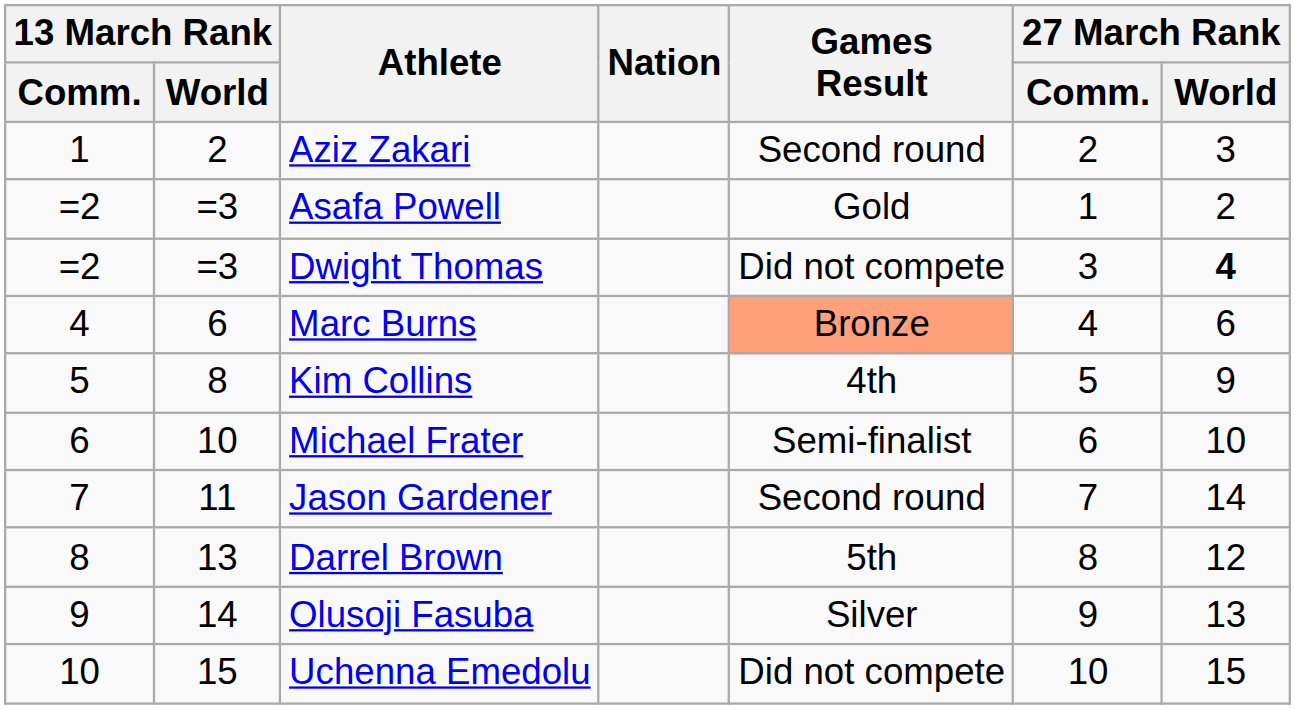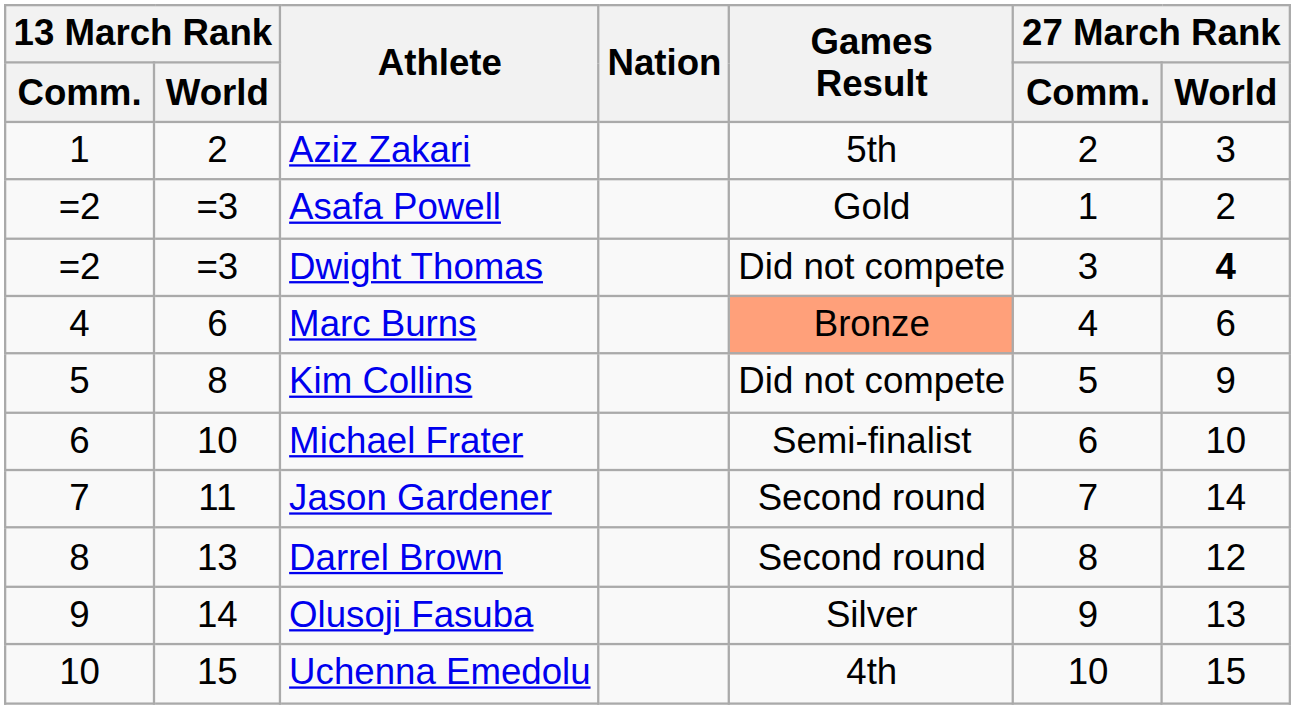Aziz Zakari | Games Result: Second round -> 5th
Kim Collins | Games Result: 4th -> Did not compete
Darrel Brown | Games Result: 5th -> Second round
Uchenna Emedolu | Games Result: Did not compete -> 4th
